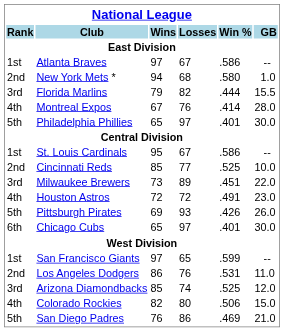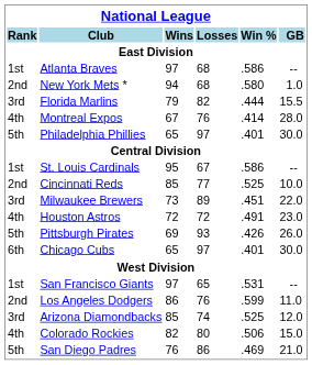Atlanta Braves | Losses: 67 -> 68
San Francisco Giants | Win %: .599 -> .531
Los Angeles Dodgers | Win %: .531 -> .599
